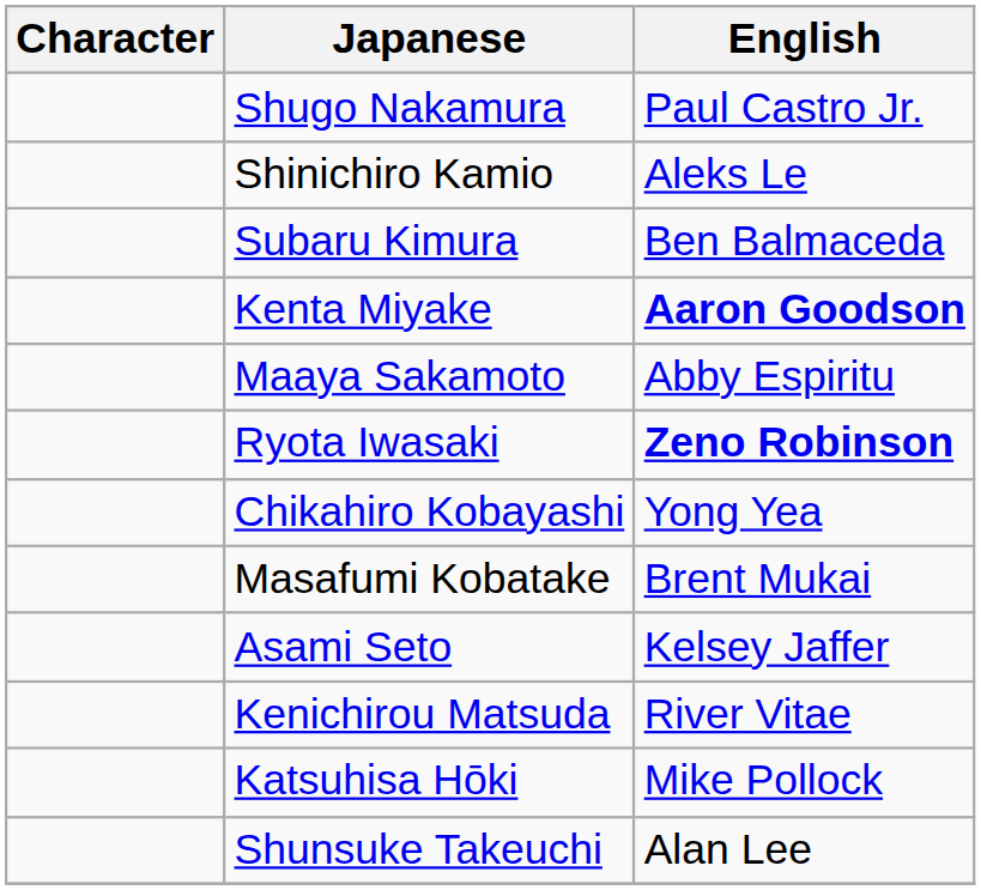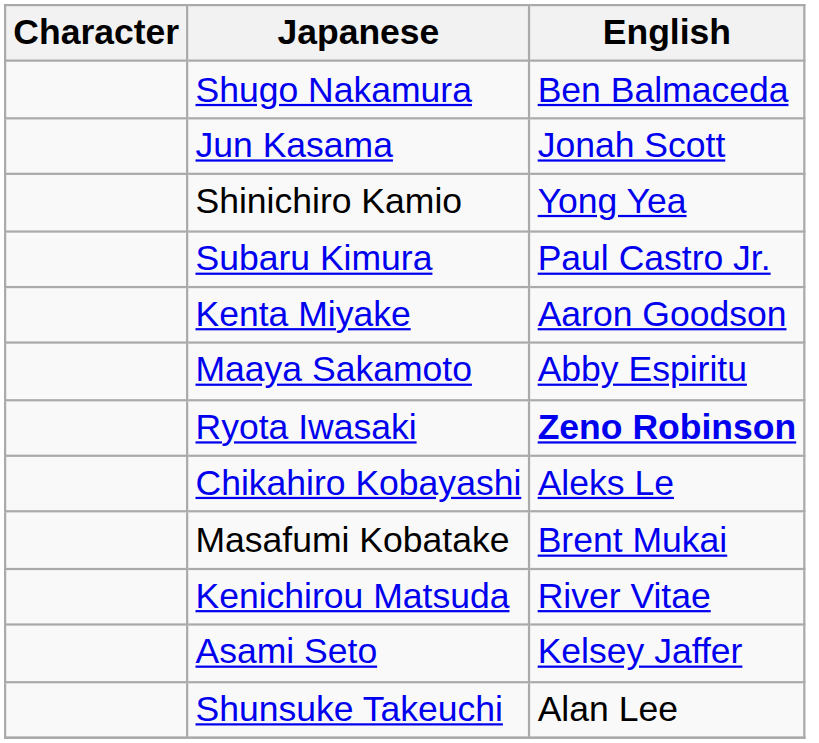Shugo Nakamura | English: Paul Castro Jr. -> Ben Balmaceda
+ row: Jun Kasama | Jonah Scott
Shinichiro Kamio | English: Aleks Le -> Yong Yea
Subaru Kimura | English: Ben Balmaceda -> Paul Castro Jr.
Kenta Miyake | English: bold -> normal
Chikahiro Kobayashi | English: Yong Yea -> Aleks Le
rows swapped: Kenichirou Matsuda <-> Asami Seto
- row: Katsuhisa Hōki | Mike Pollock
